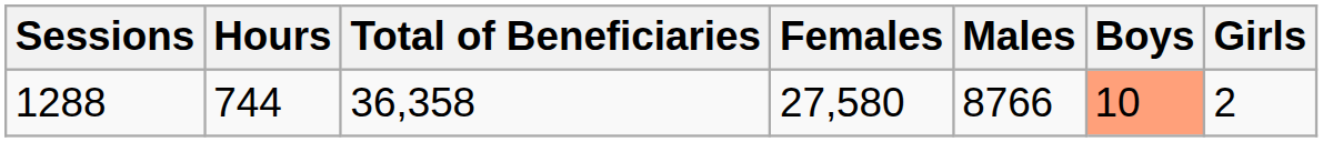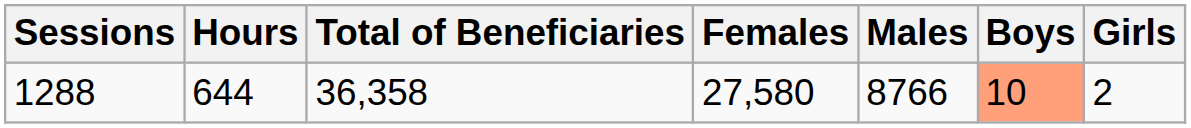1288 | Hours: 744 -> 644
